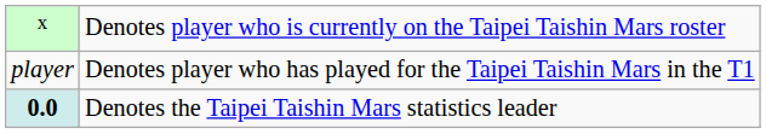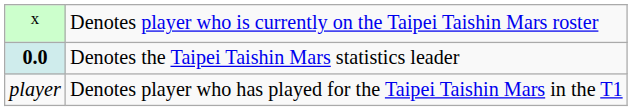rows swapped: 0.0 <-> player
